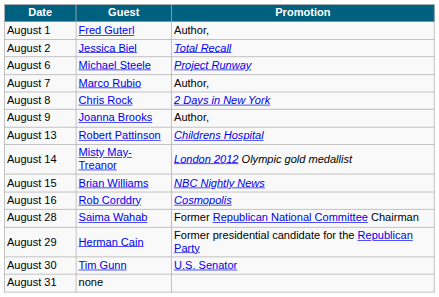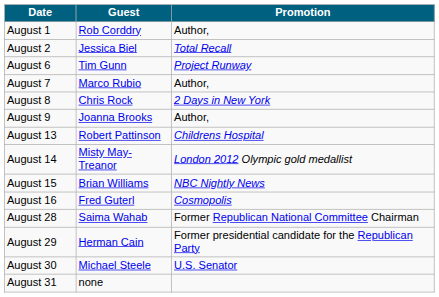August 1 | Guest: Fred Guterl -> Rob Corddry
August 6 | Guest: Michael Steele -> Tim Gunn
August 16 | Guest: Rob Corddry -> Fred Guterl
August 30 | Guest: Tim Gunn -> Michael Steele
